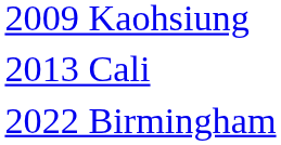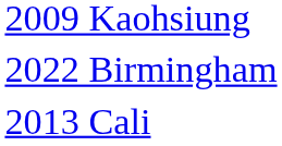rows swapped: 2013 Cali <-> 2022 Birmingham
